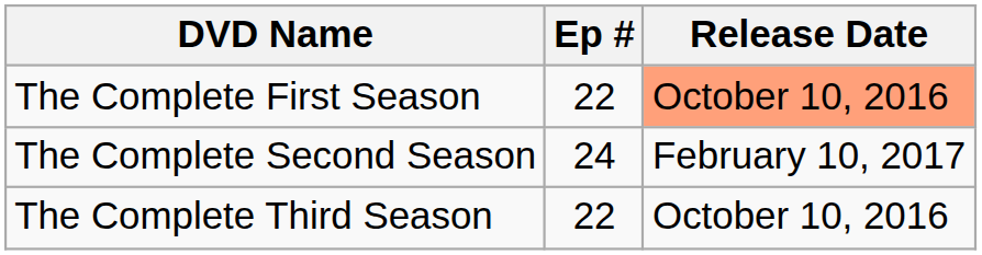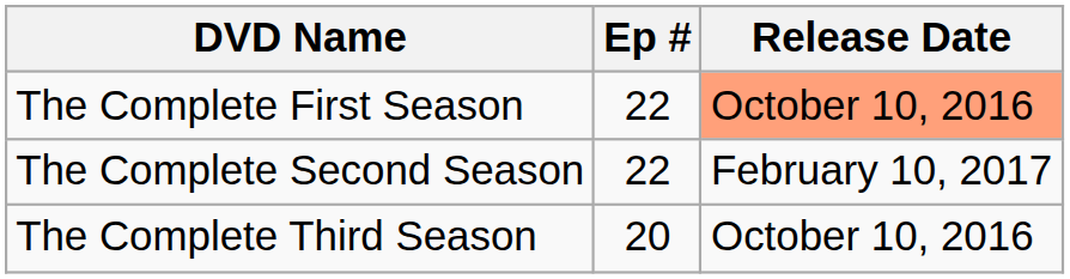The Complete Second Season | Ep #: 24 -> 22
The Complete Third Season | Ep #: 22 -> 20
